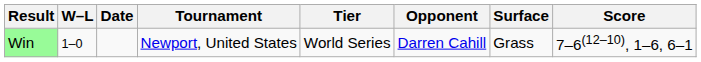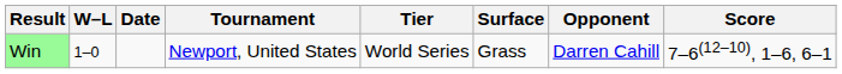columns swapped: Surface <-> Opponent
